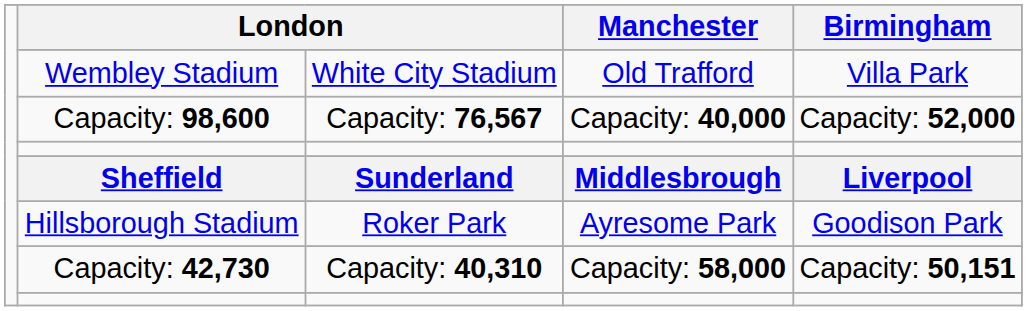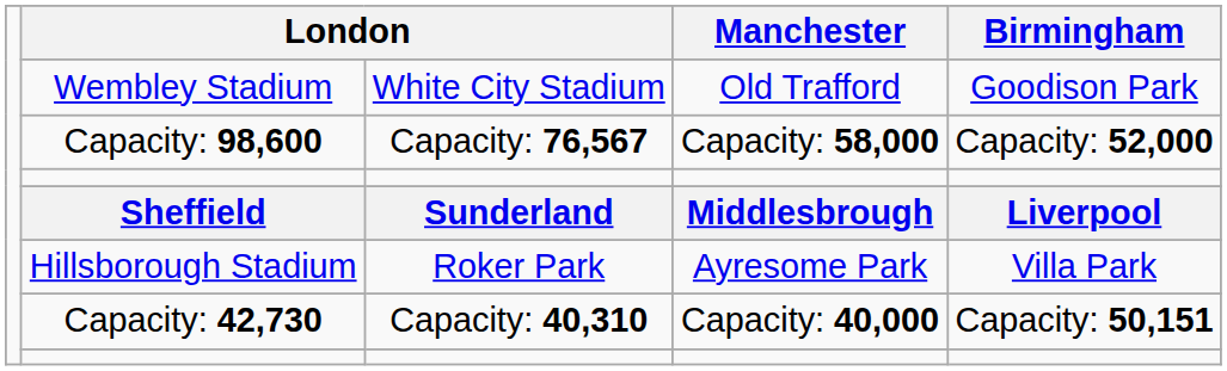Wembley Stadium | Birmingham: Villa Park -> Goodison Park
Capacity: 98,600 | Manchester: Capacity: 40,000 -> Capacity: 58,000
Hillsborough Stadium | Birmingham: Goodison Park -> Villa Park
Capacity: 42,730 | Manchester: Capacity: 58,000 -> Capacity: 40,000
